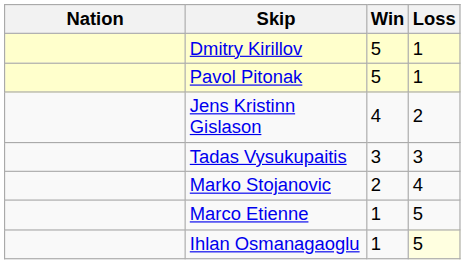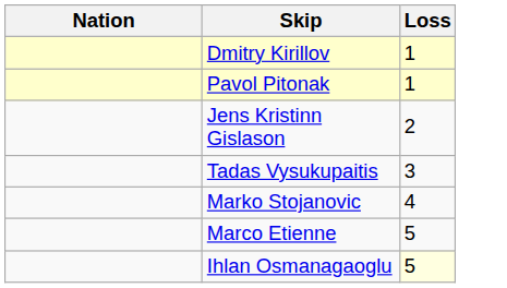- column: Win | 5 | 5 | 4 | 3 | 2 | 1 | 1
